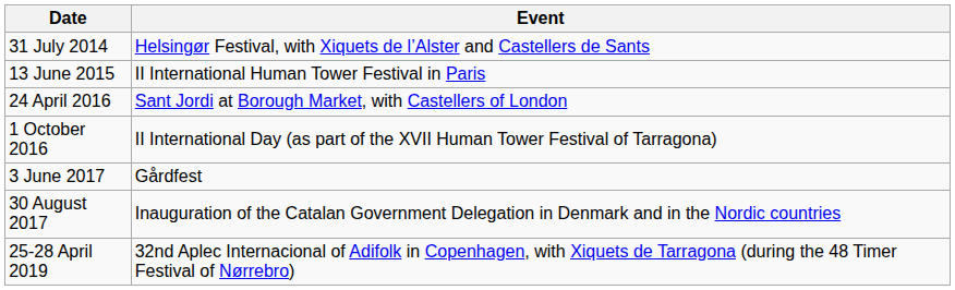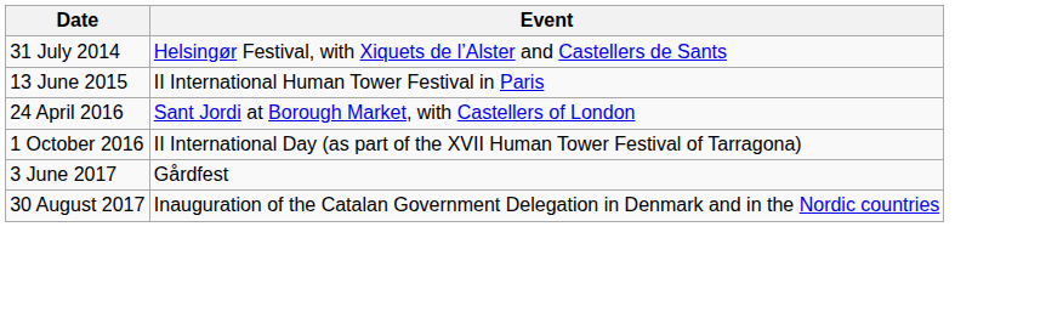- row: 25-28 April 2019 | 32nd Aplec Internacional of Adifolk in Copenhagen, with Xiquets de Tarragona (during the 48 Timer Festival of Nørrebro)
